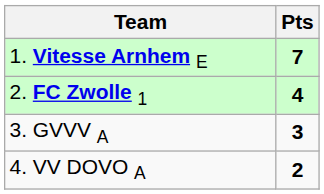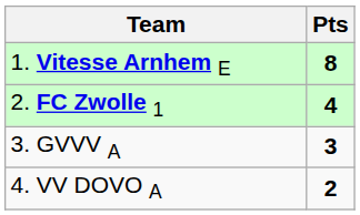1. Vitesse Arnhem E | Pts: 7 -> 8
